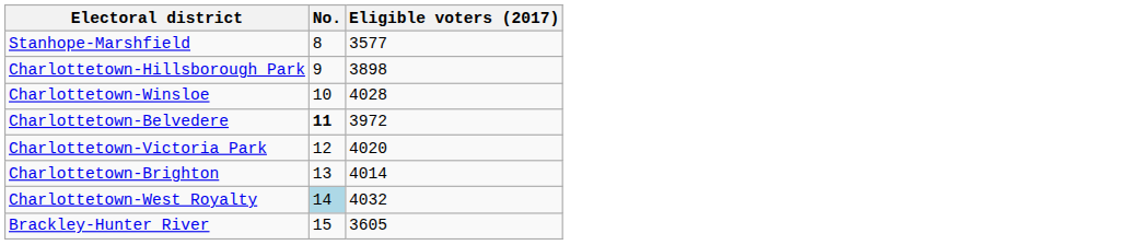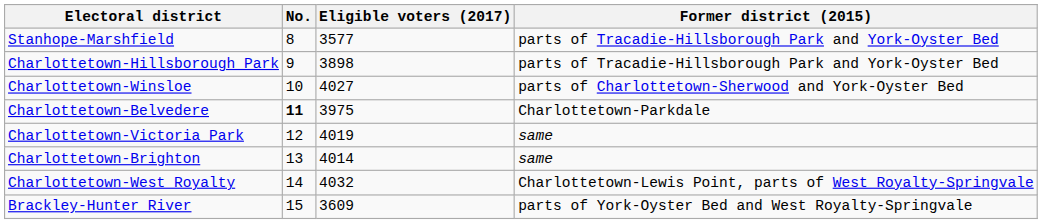+ column: Former district (2015) | parts of Tracadie-Hillsborough Park and York-Oyster Bed | parts of Tracadie-Hillsborough Park and York-Oyster Bed | parts of Charlottetown-Sherwood and York-Oyster Bed | Charlottetown-Parkdale | same | same | Charlottetown-Lewis Point, parts of West Royalty-Springvale | parts of York-Oyster Bed and West Royalty-Springvale
Charlottetown-Winsloe | Eligible voters (2017): 4028 -> 4027
Charlottetown-Belvedere | Eligible voters (2017): 3972 -> 3975
Charlottetown-Victoria Park | Eligible voters (2017): 4020 -> 4019
Charlottetown-West Royalty | No.: lightblue background -> no background
Brackley-Hunter River | Eligible voters (2017): 3605 -> 3609
